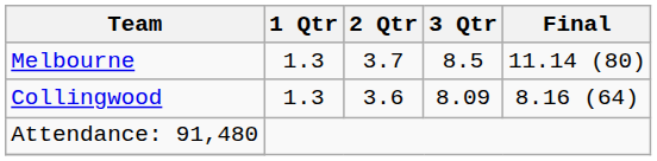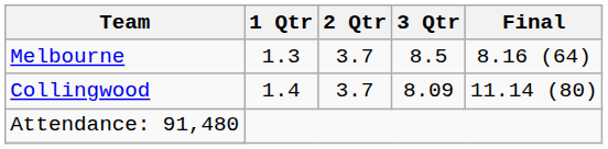Melbourne | Final: 11.14 (80) -> 8.16 (64)
Collingwood | 1 Qtr: 1.3 -> 1.4
Collingwood | 2 Qtr: 3.6 -> 3.7
Collingwood | Final: 8.16 (64) -> 11.14 (80)
